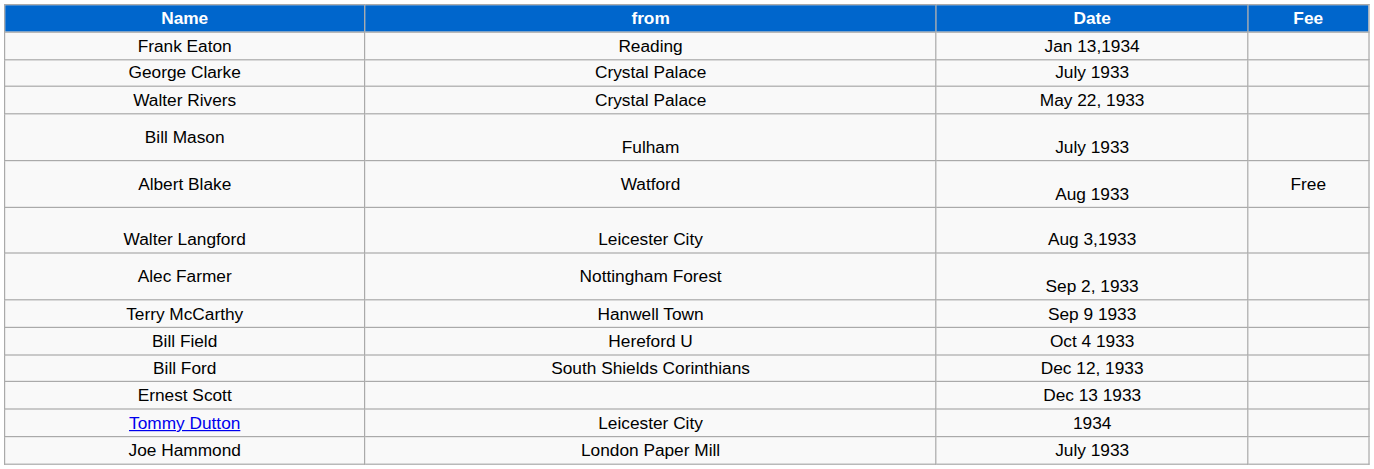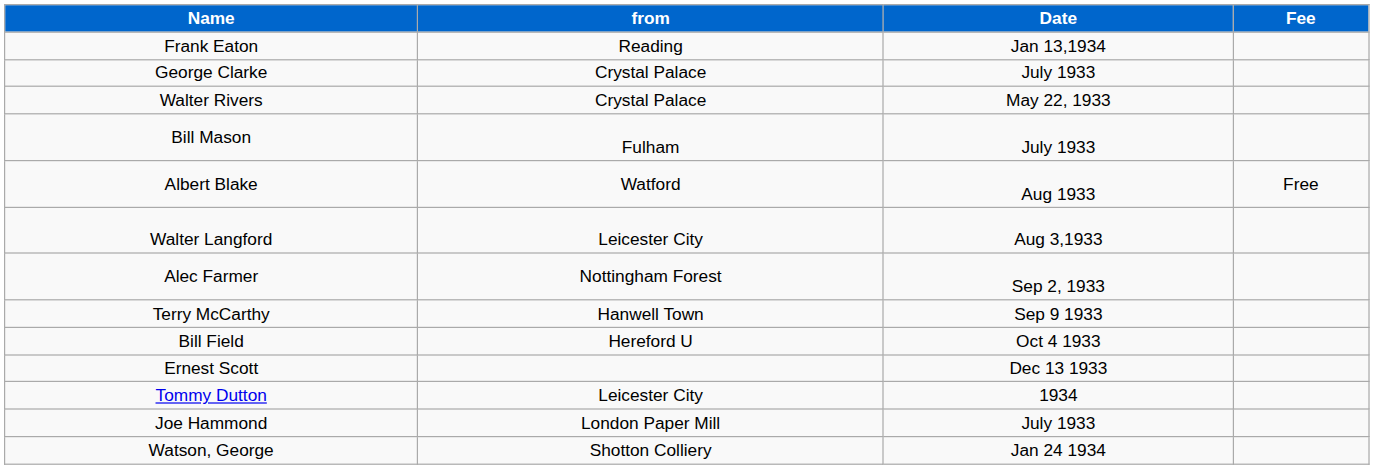- row: Bill Ford | South Shields Corinthians | Dec 12, 1933
+ row: Watson, George | Shotton Colliery | Jan 24 1934
